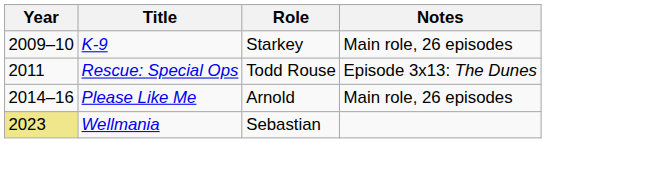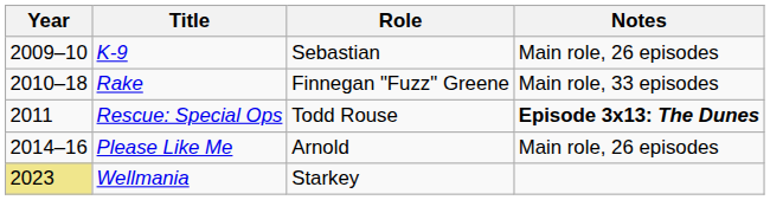K-9 | Role: Starkey -> Sebastian
+ row: 2010–18 | Rake | Finnegan "Fuzz" Greene | Main role, 33 episodes
Rescue: Special Ops | Notes: normal -> bold
Wellmania | Role: Sebastian -> Starkey
